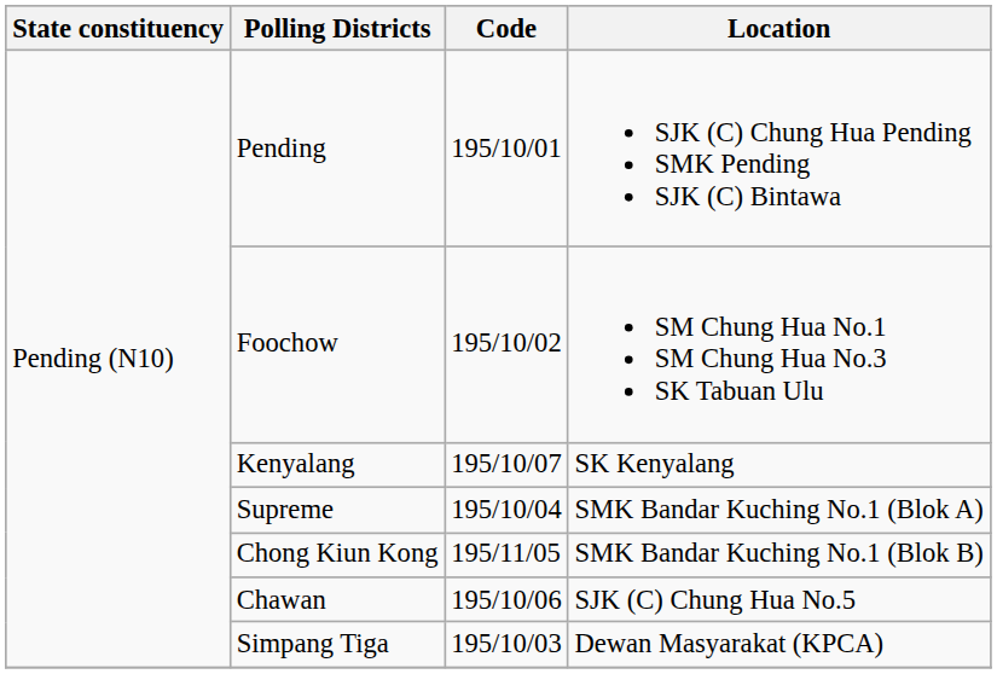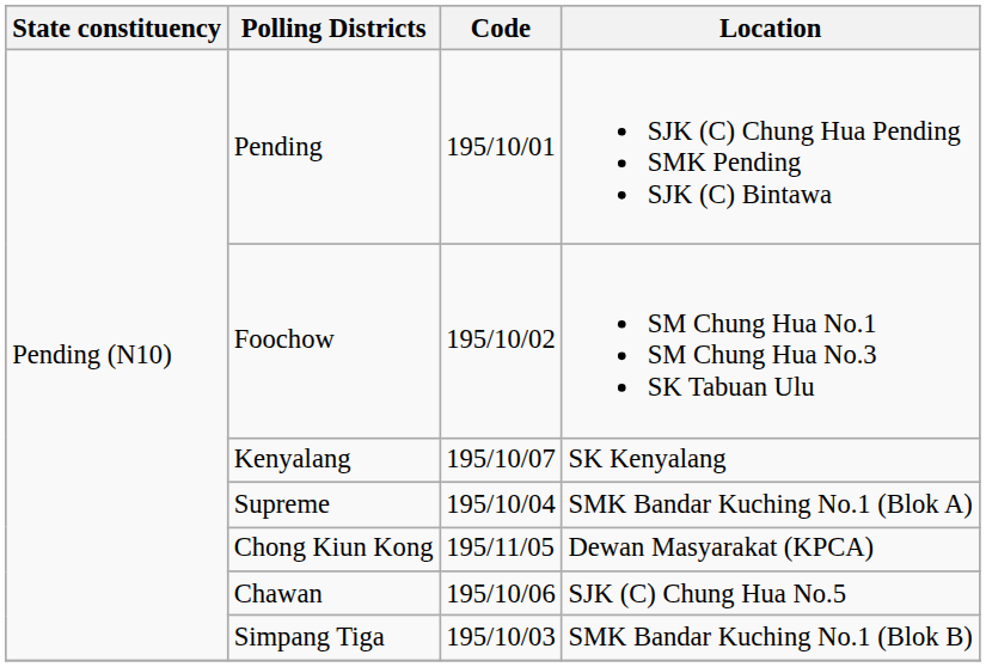Chong Kiun Kong | Location: SMK Bandar Kuching No.1 (Blok B) -> Dewan Masyarakat (KPCA)
Simpang Tiga | Location: Dewan Masyarakat (KPCA) -> SMK Bandar Kuching No.1 (Blok B)
